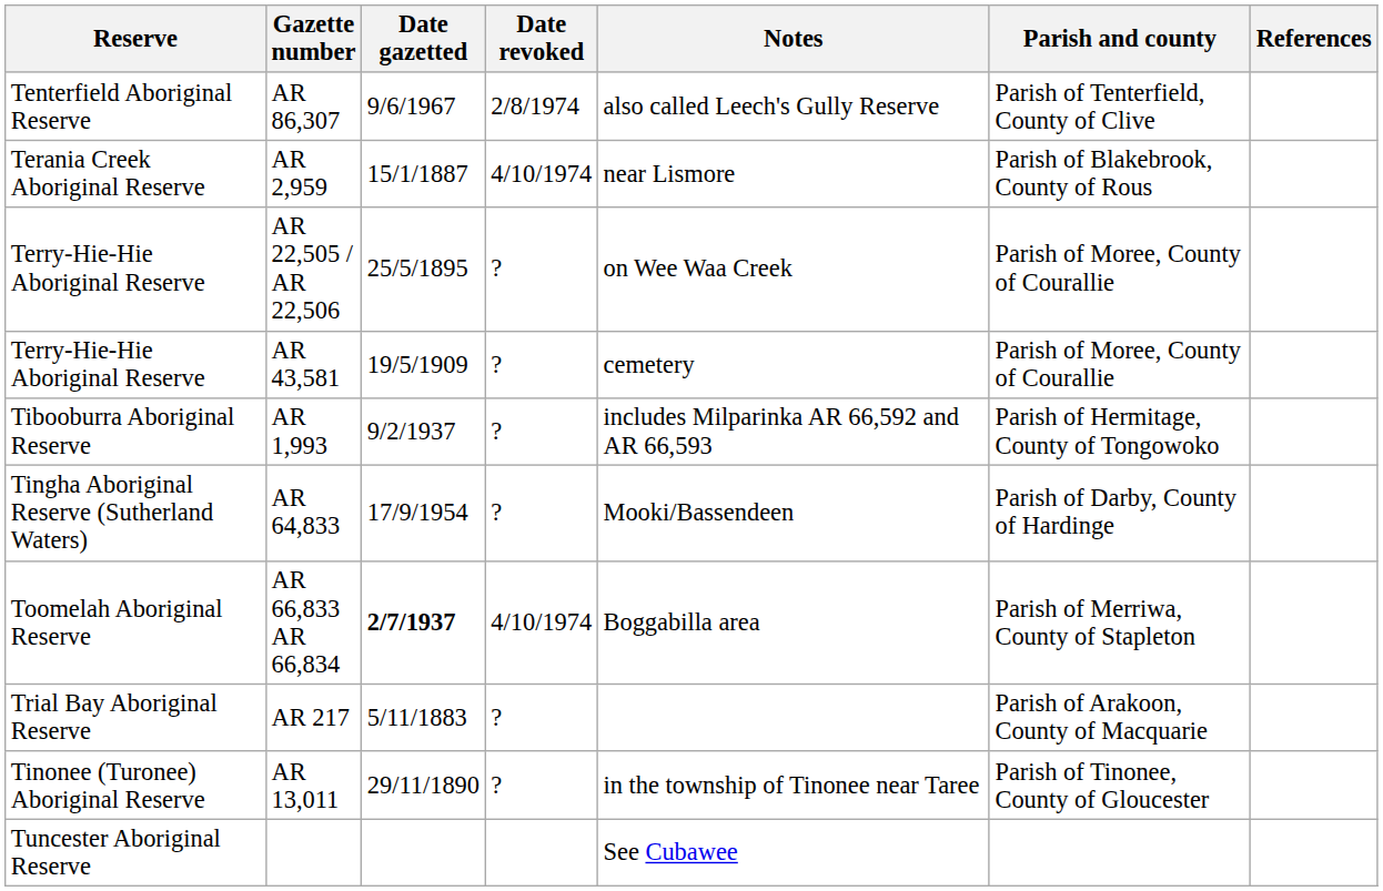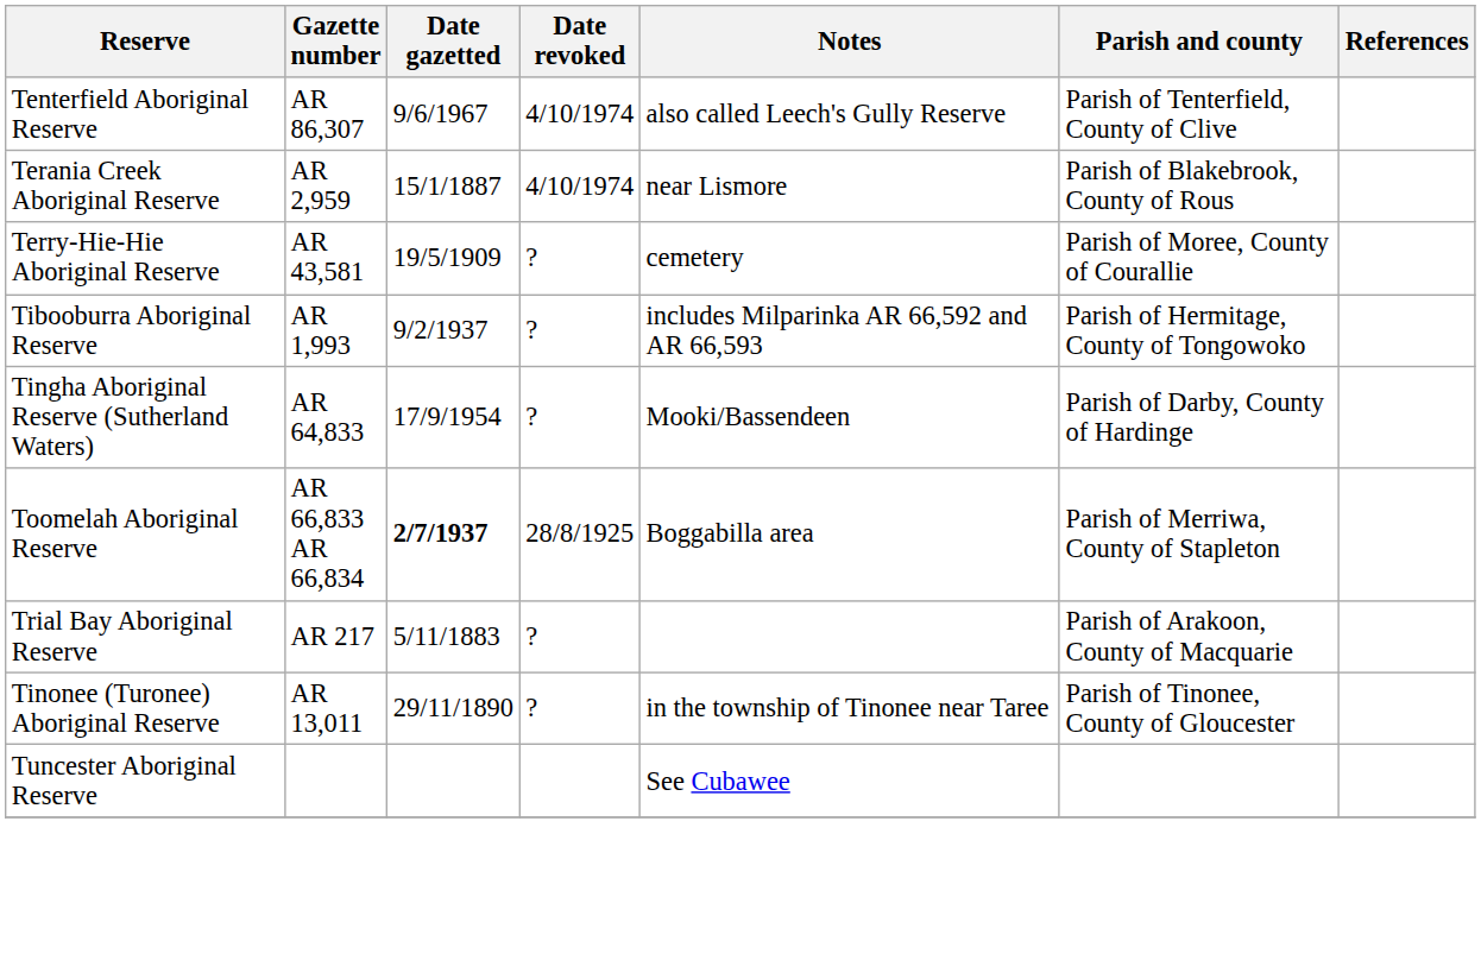AR 86,307 | Date revoked: 2/8/1974 -> 4/10/1974
- row: Terry-Hie-Hie Aboriginal Reserve | AR 22,505 / AR 22,506 | 25/5/1895 | ? | on Wee Waa Creek | Parish of Moree, County of Courallie
AR 66,833 AR 66,834 | Date revoked: 4/10/1974 -> 28/8/1925
